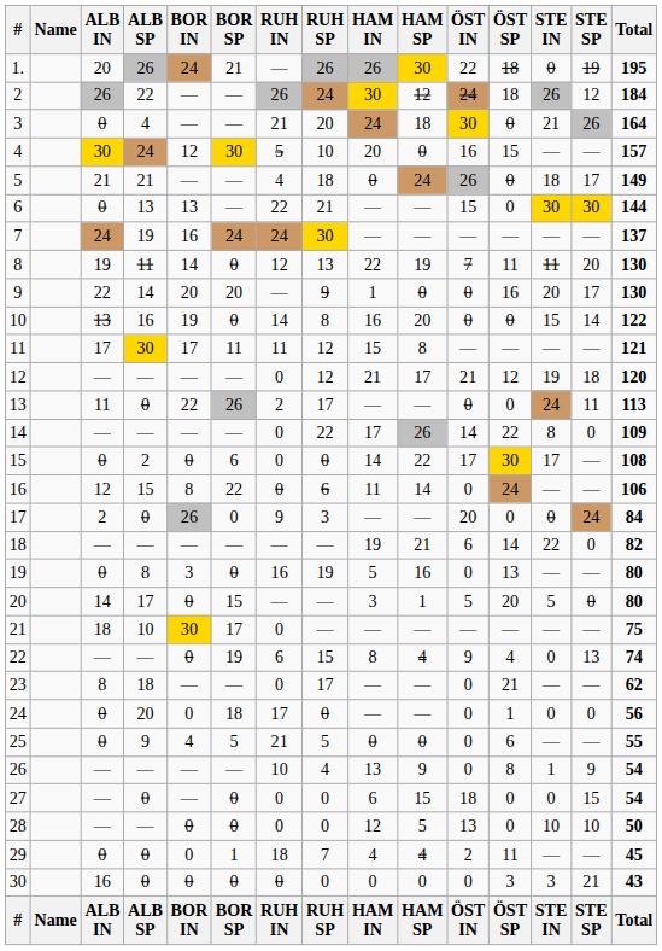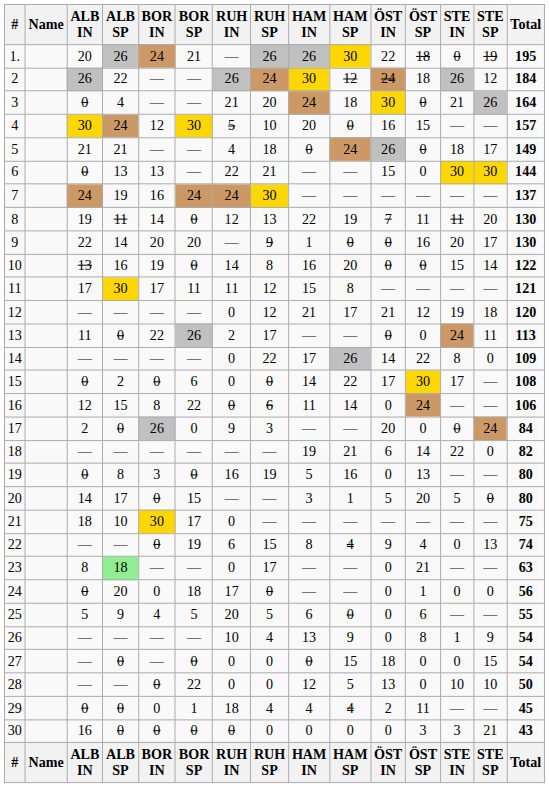23 | ALB SP: no background -> lightgreen background
23 | Total: 62 -> 63
25 | ALB IN: 0 -> 5
25 | RUH IN: 21 -> 20
25 | HAM IN: 0 -> 6
27 | HAM IN: 6 -> 0
28 | BOR SP: 0 -> 22
29 | RUH SP: 7 -> 4
